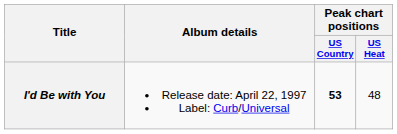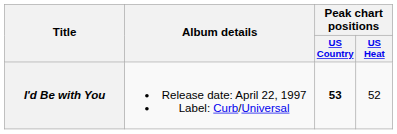I'd Be with You | Peak chart positions / US Heat: 48 -> 52
